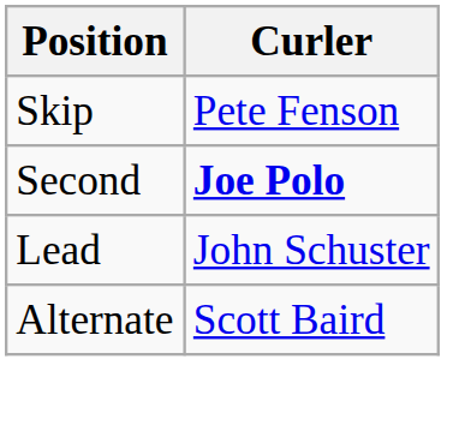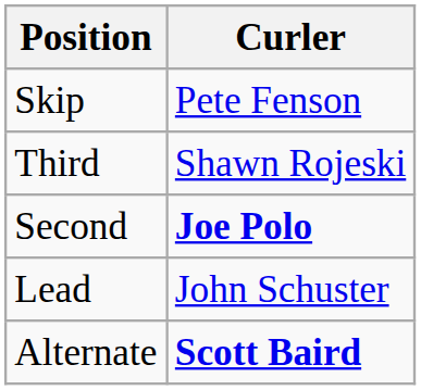+ row: Third | Shawn Rojeski
Alternate | Curler: normal -> bold
